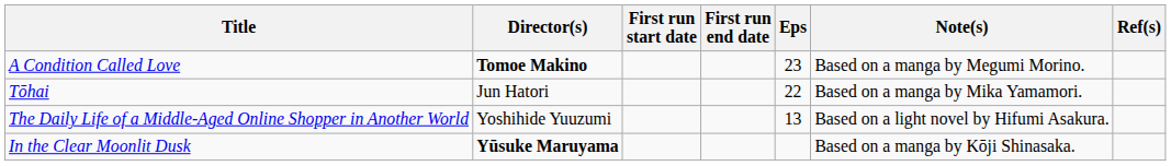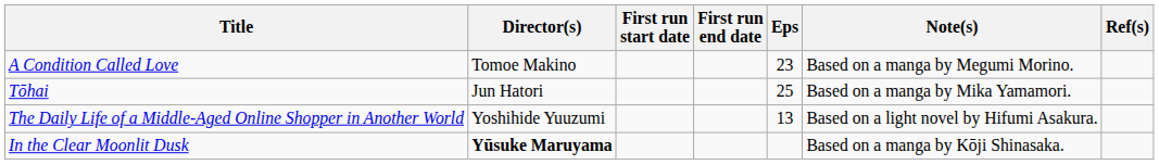A Condition Called Love | Director(s): bold -> normal
Tōhai | Eps: 22 -> 25
